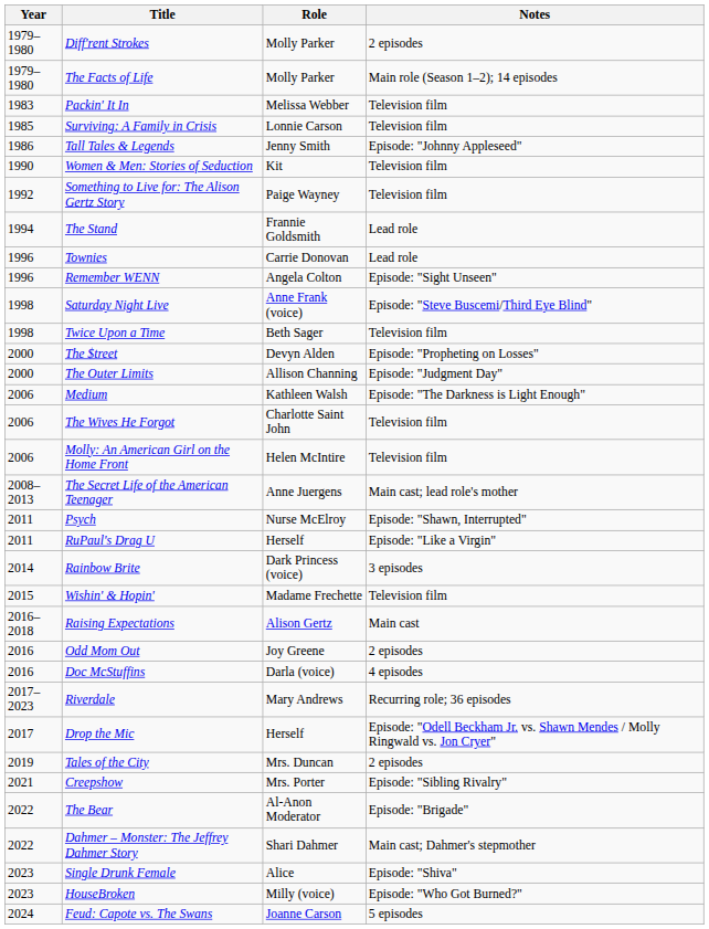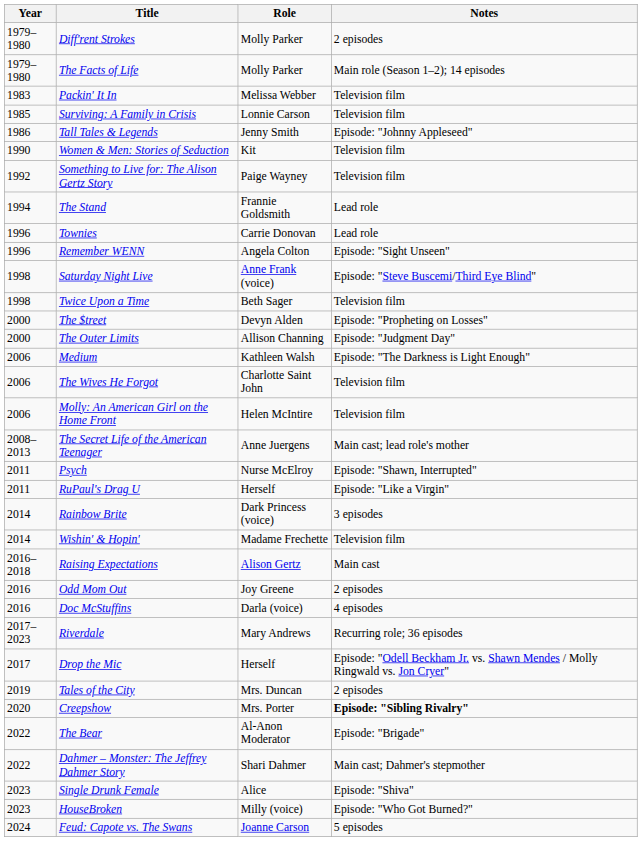Wishin' & Hopin' | Year: 2015 -> 2014
Creepshow | Year: 2021 -> 2020
Creepshow | Notes: normal -> bold
